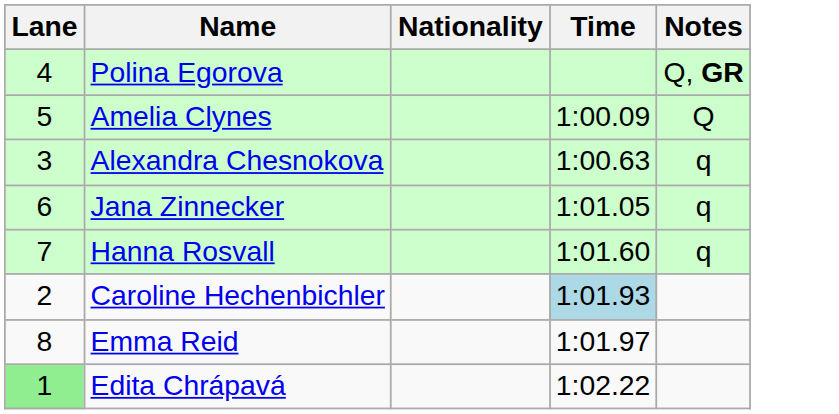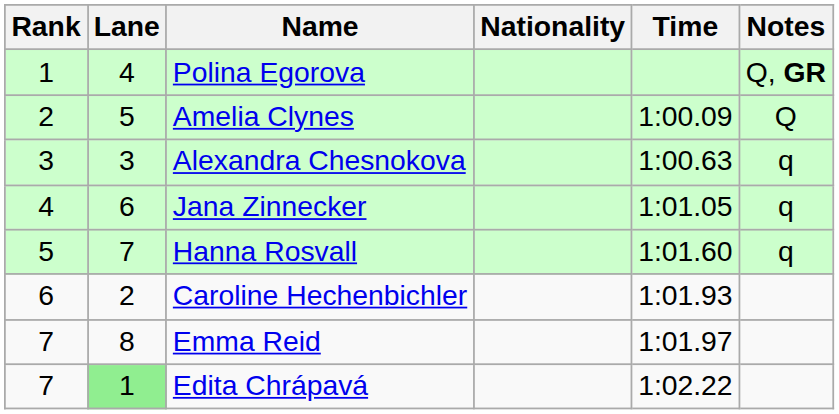+ column: Rank | 1 | 2 | 3 | 4 | 5 | 6 | 7 | 7
Caroline Hechenbichler | Time: lightblue background -> no background
